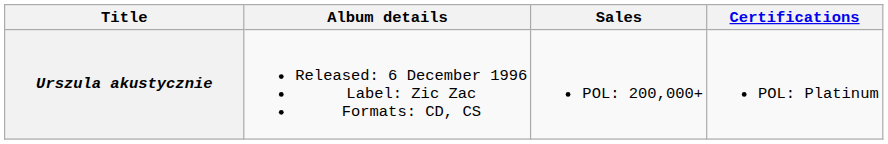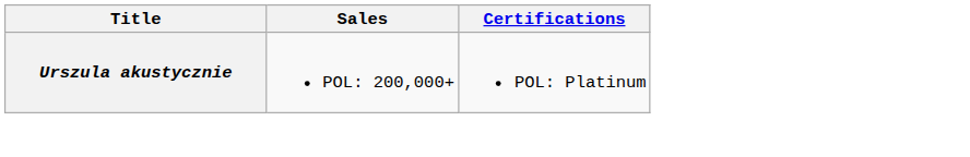- column: Album details | Released: 6 December 1996 Label: Zic Zac Formats: CD, CS
